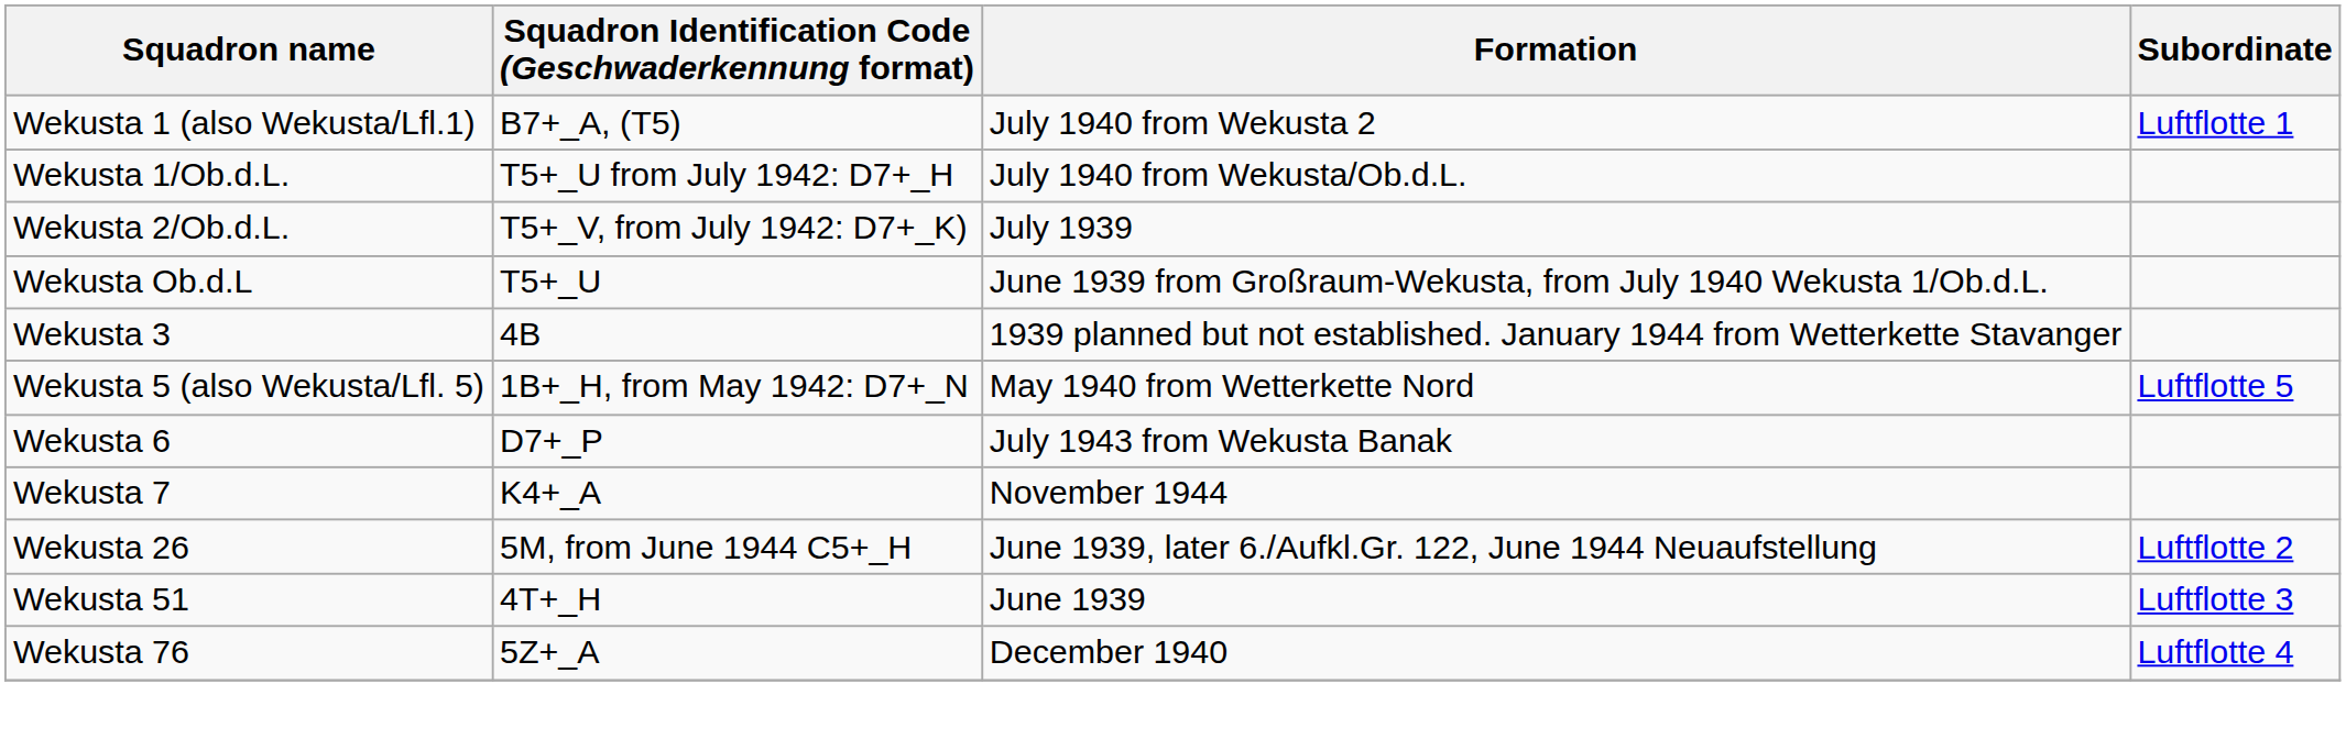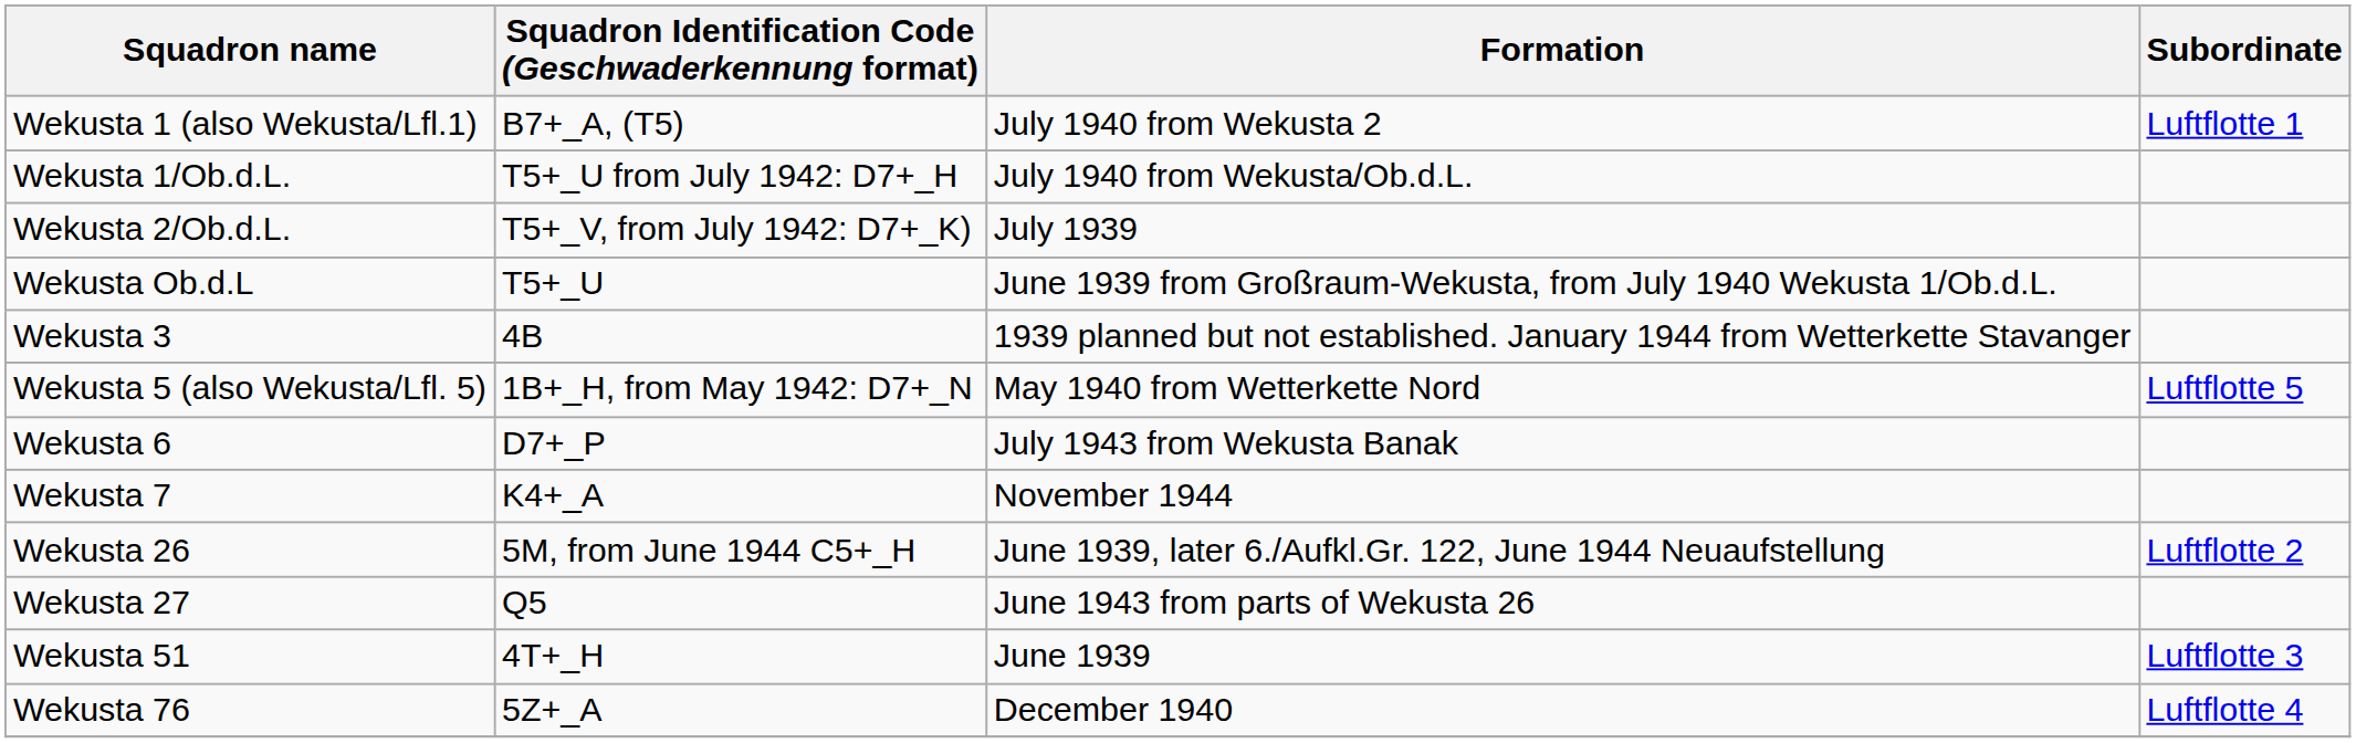+ row: Wekusta 27 | Q5 | June 1943 from parts of Wekusta 26
